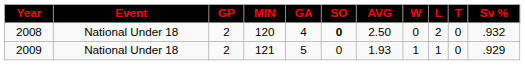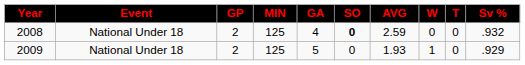- column: L | 2 | 1
2008 | MIN: 120 -> 125
2008 | AVG: 2.50 -> 2.59
2009 | MIN: 121 -> 125
